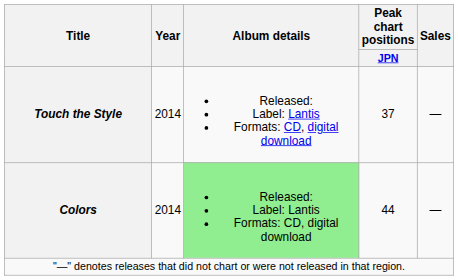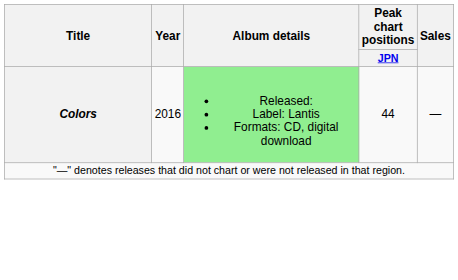- row: Touch the Style | 2014 | Released: Label: Lantis Formats: CD, digital download | 37 | —
Colors | Year: 2014 -> 2016
